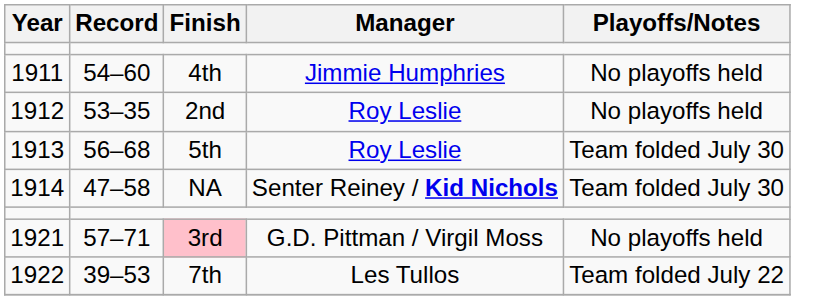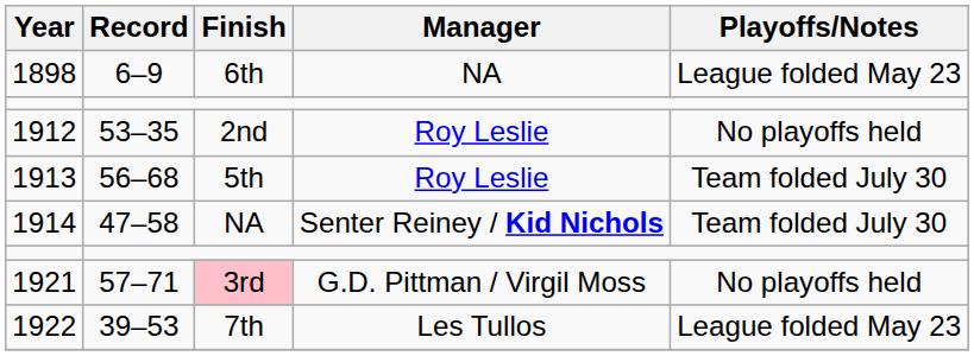+ row: 1898 | 6–9 | 6th | NA | League folded May 23
- row: 1911 | 54–60 | 4th | Jimmie Humphries | No playoffs held
1922 | Playoffs/Notes: Team folded July 22 -> League folded May 23
